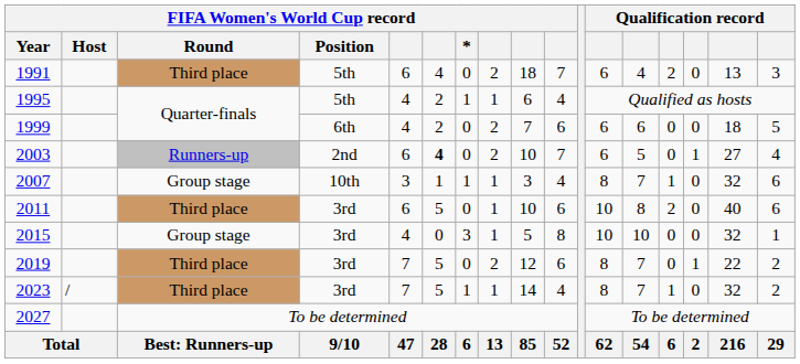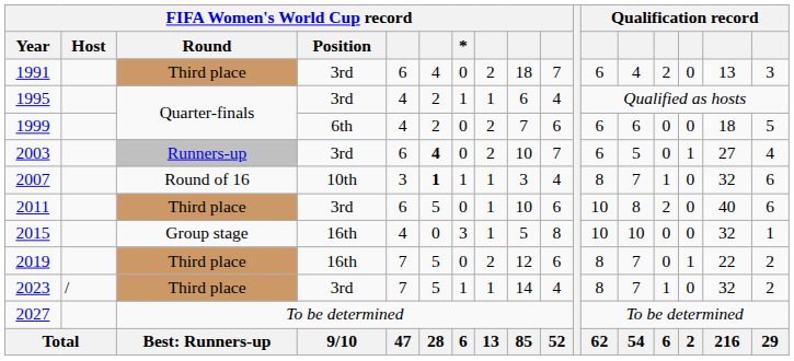1991 | FIFA Women's World Cup record / Position: 5th -> 3rd
1995 | FIFA Women's World Cup record / Position: 5th -> 3rd
2003 | FIFA Women's World Cup record / Position: 2nd -> 3rd
2007 | FIFA Women's World Cup record / Round: Group stage -> Round of 16
2007 | column 6: normal -> bold
2015 | FIFA Women's World Cup record / Position: 3rd -> 16th
2019 | FIFA Women's World Cup record / Position: 3rd -> 16th
